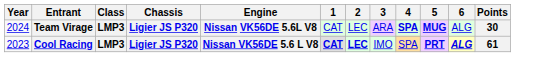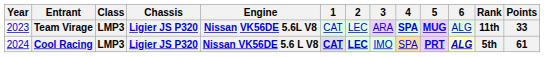+ column: Rank | 11th | 5th
Team Virage | Year: 2024 -> 2023
Team Virage | Points: 30 -> 33
Cool Racing | Year: 2023 -> 2024
